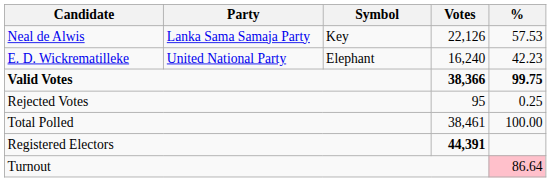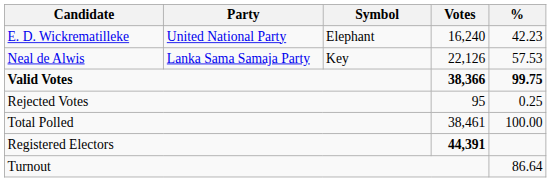rows swapped: Neal de Alwis <-> E. D. Wickrematilleke
Turnout | %: pink background -> no background
